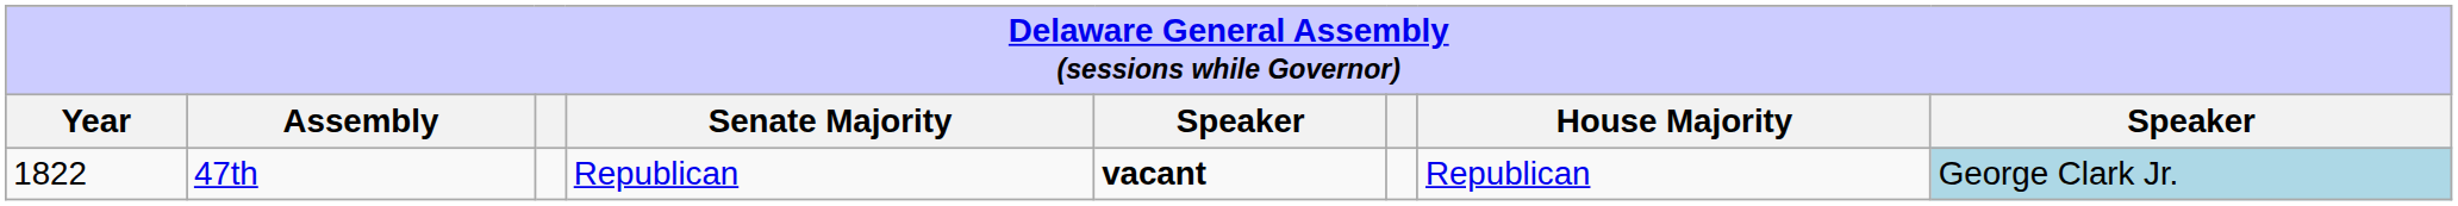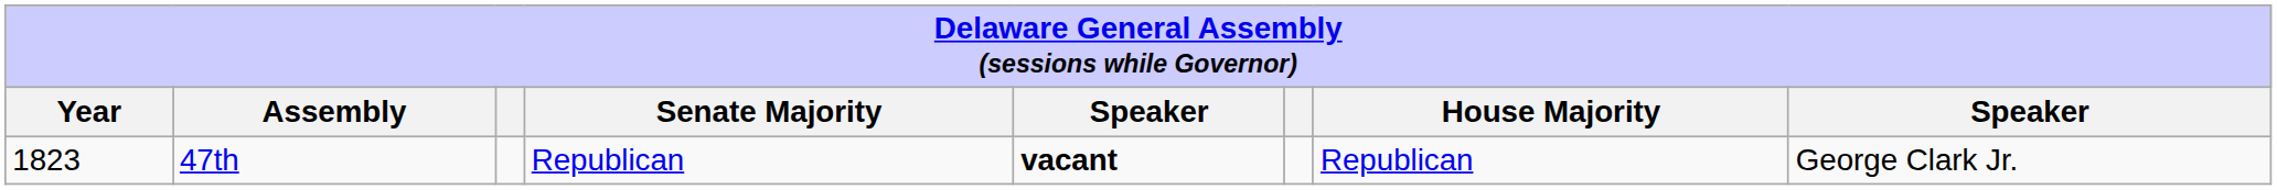47th | Year: 1822 -> 1823
47th | column 8: lightblue background -> no background
